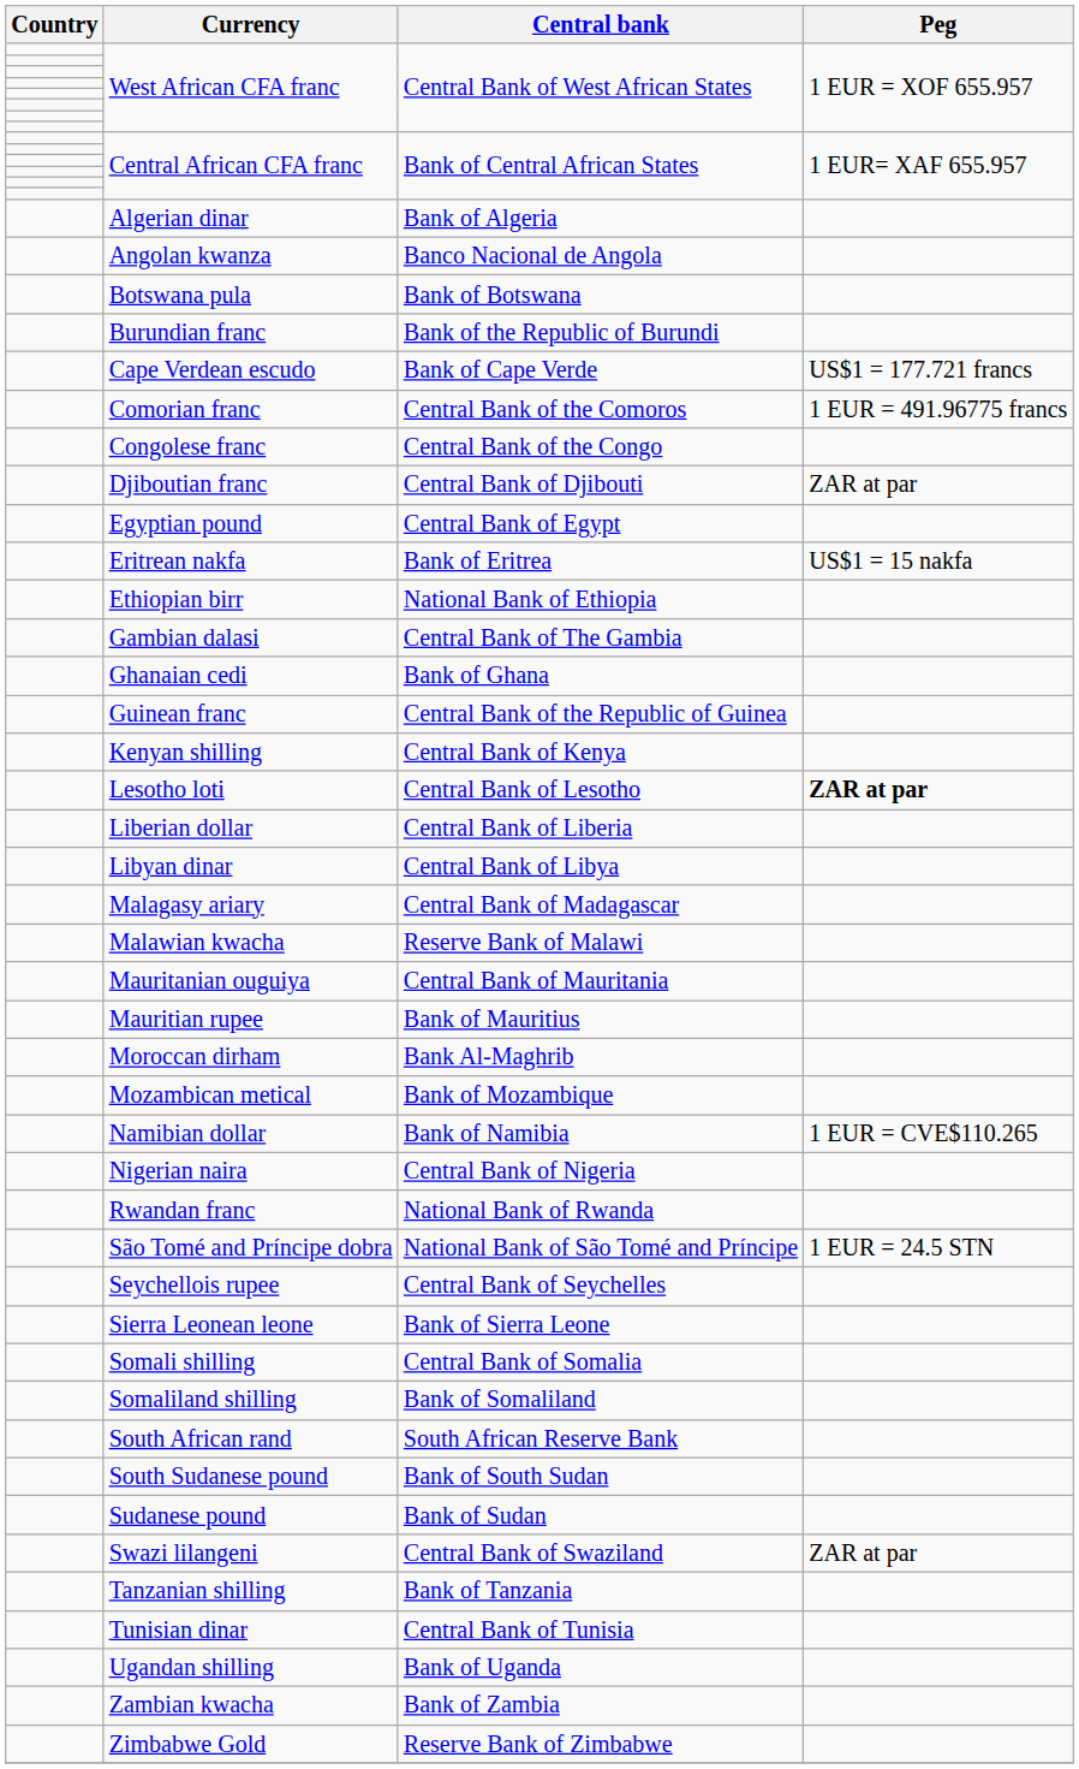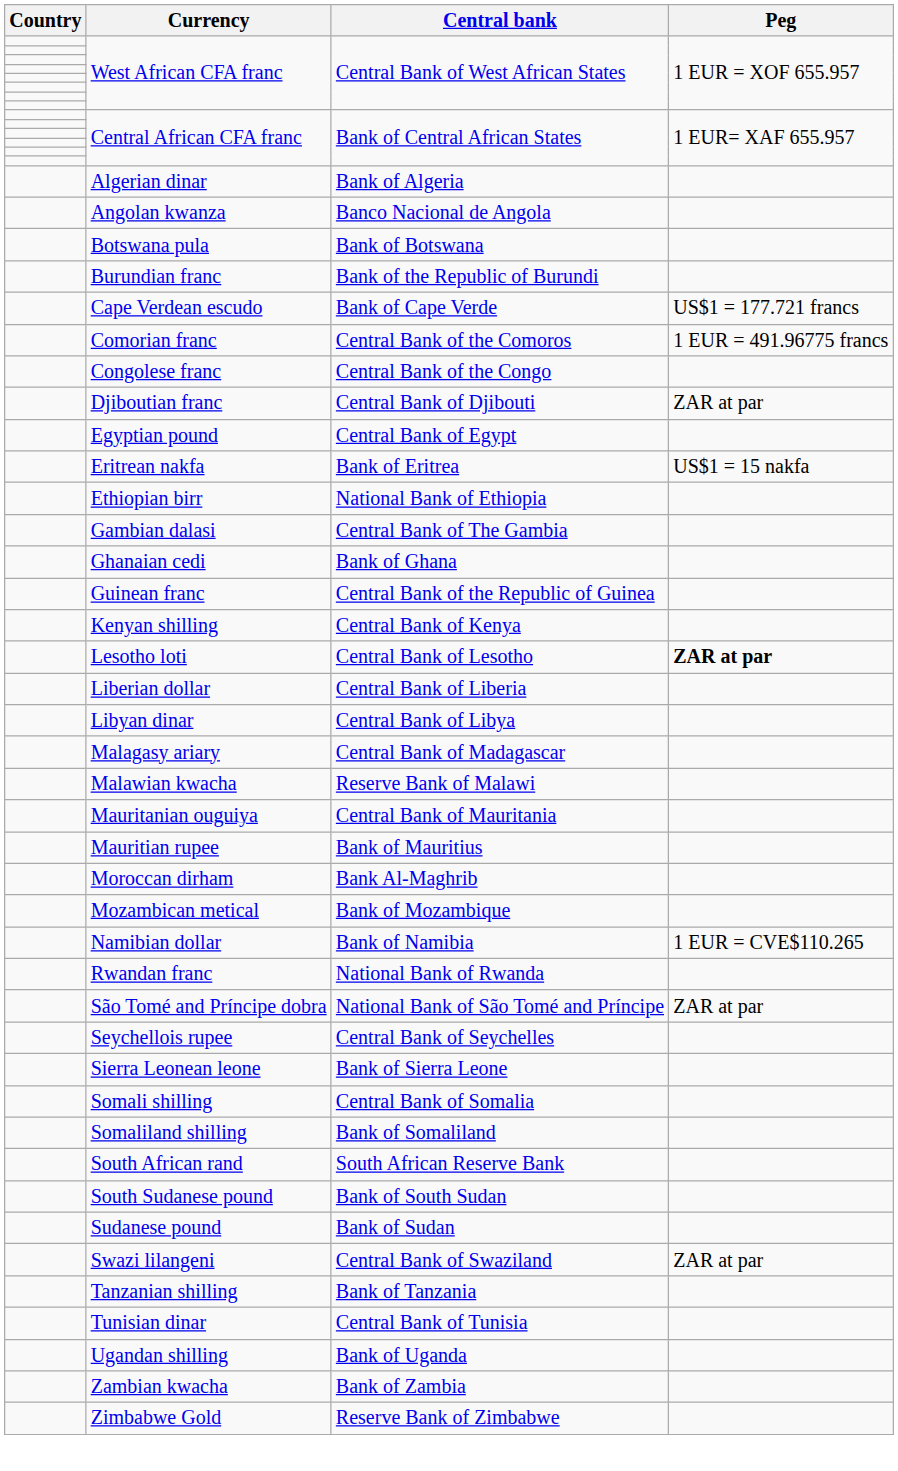- row: Nigerian naira | Central Bank of Nigeria
São Tomé and Príncipe dobra | Peg: 1 EUR = 24.5 STN -> ZAR at par
